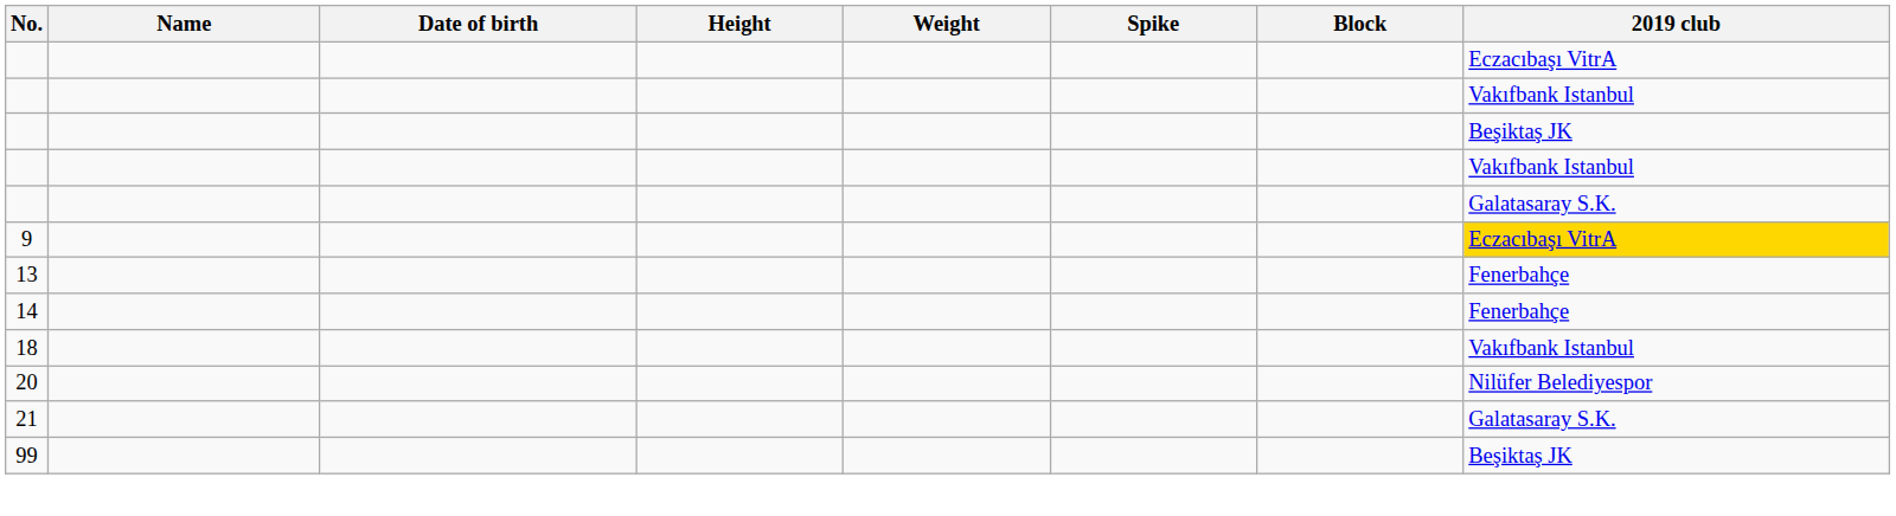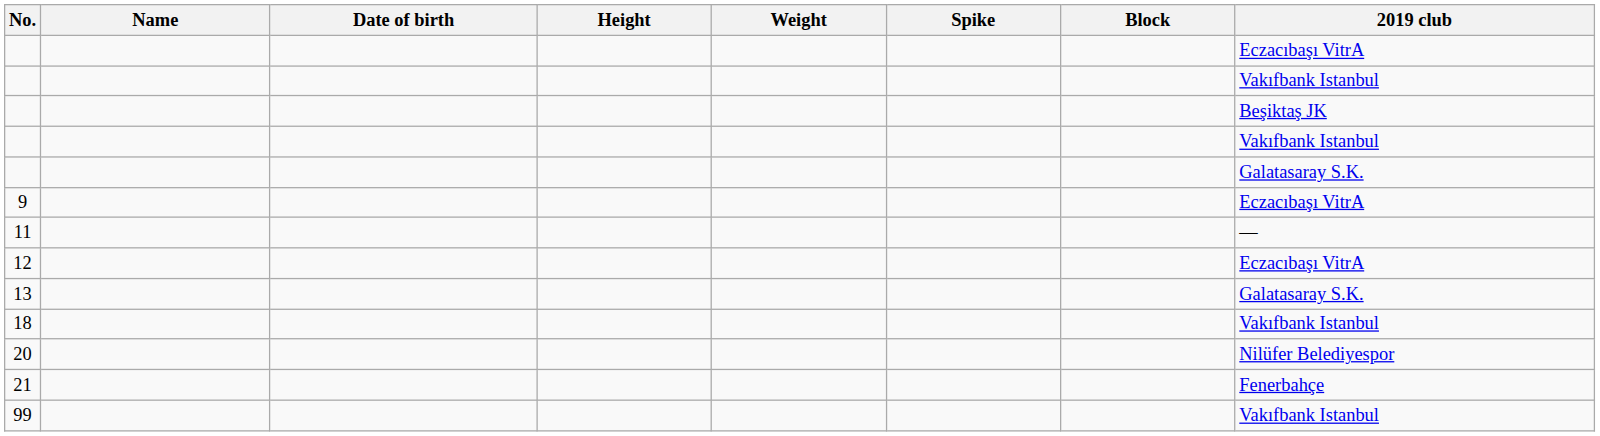9 | 2019 club: gold background -> no background
+ row: 11 | —
+ row: 12 | Eczacıbaşı VitrA
13 | 2019 club: Fenerbahçe -> Galatasaray S.K.
- row: 14 | Fenerbahçe
21 | 2019 club: Galatasaray S.K. -> Fenerbahçe
99 | 2019 club: Beşiktaş JK -> Vakıfbank Istanbul
